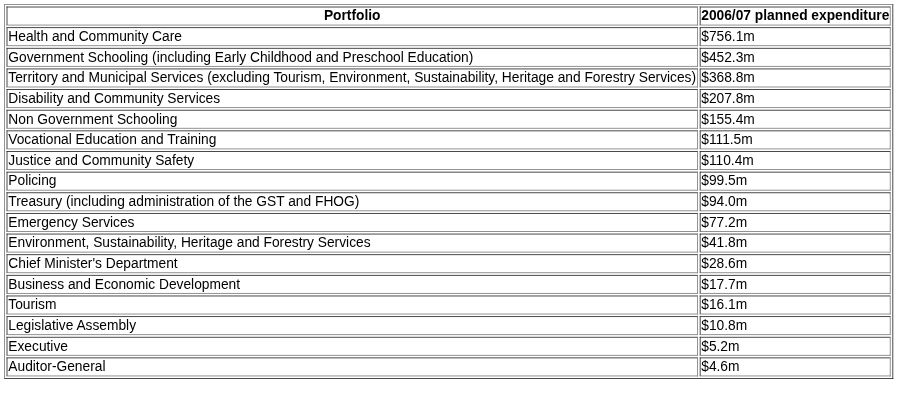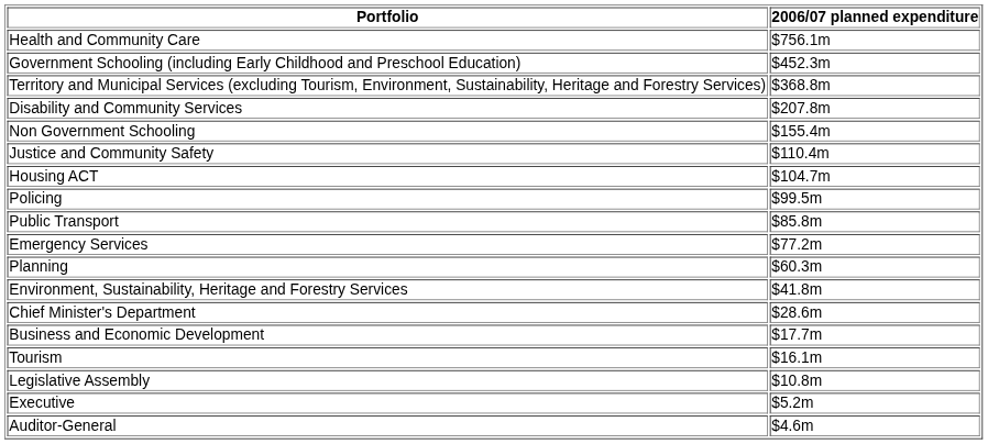- row: Vocational Education and Training | $111.5m
+ row: Housing ACT | $104.7m
- row: Treasury (including administration of the GST and FHOG) | $94.0m
+ row: Public Transport | $85.8m
+ row: Planning | $60.3m
